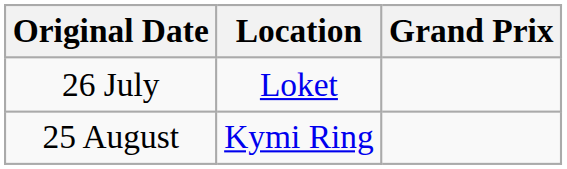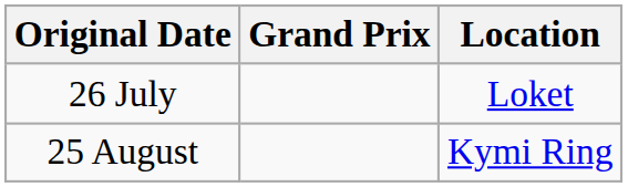columns swapped: Grand Prix <-> Location
